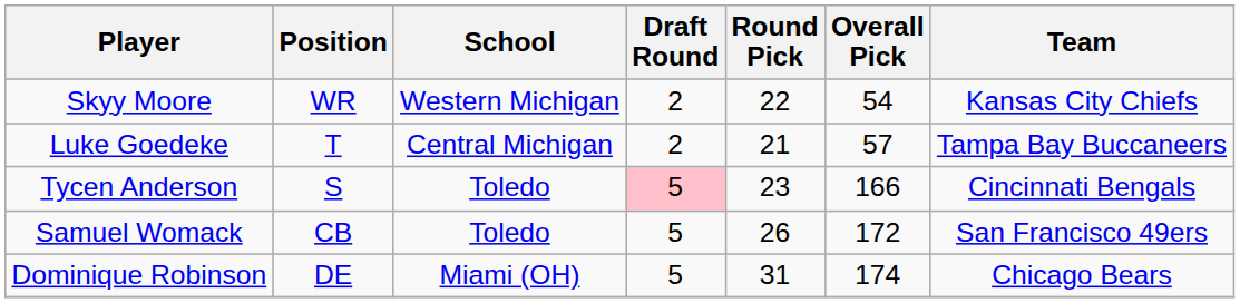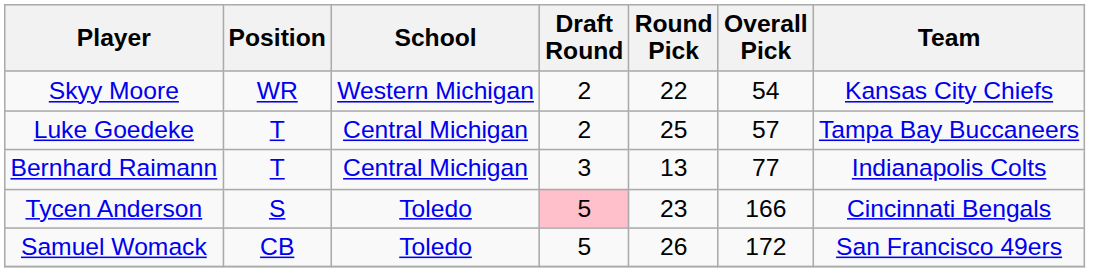Luke Goedeke | Round Pick: 21 -> 25
+ row: Bernhard Raimann | T | Central Michigan | 3 | 13 | 77 | Indianapolis Colts
- row: Dominique Robinson | DE | Miami (OH) | 5 | 31 | 174 | Chicago Bears
